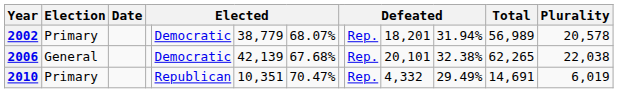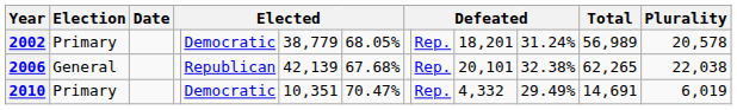2002 | column 7: 68.07% -> 68.05%
2002 | column 11: 31.94% -> 31.24%
2006 | column 5: Democratic -> Republican
2010 | column 5: Republican -> Democratic
